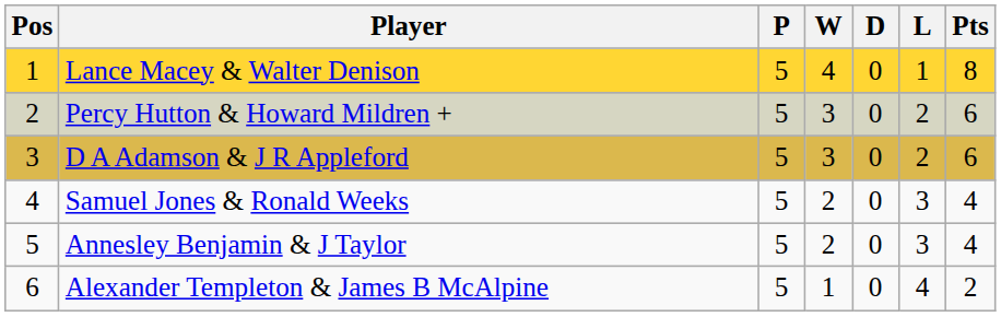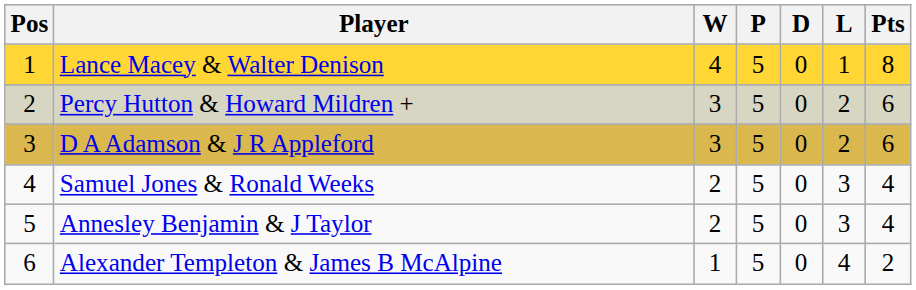columns swapped: P <-> W
